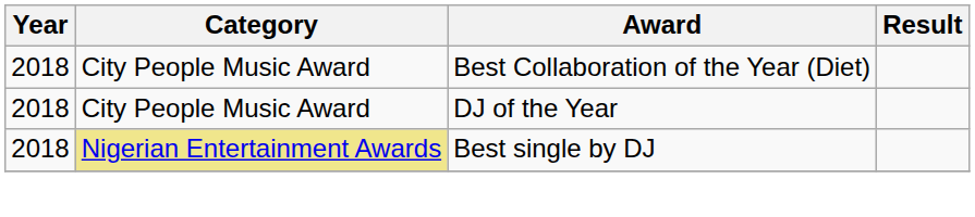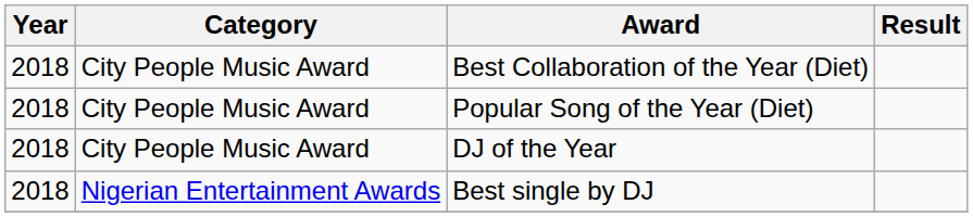+ row: 2018 | City People Music Award | Popular Song of the Year (Diet)
Best single by DJ | Category: khaki background -> no background
